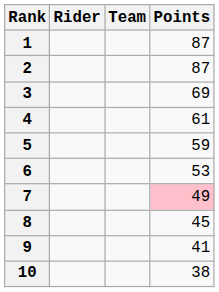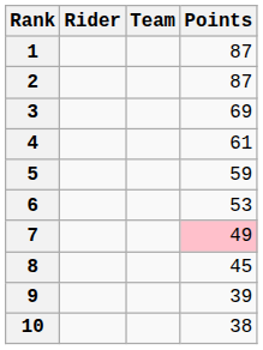9 | Points: 41 -> 39
